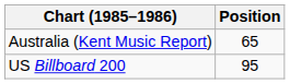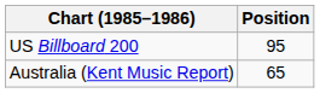rows swapped: US Billboard 200 <-> Australia (Kent Music Report)
